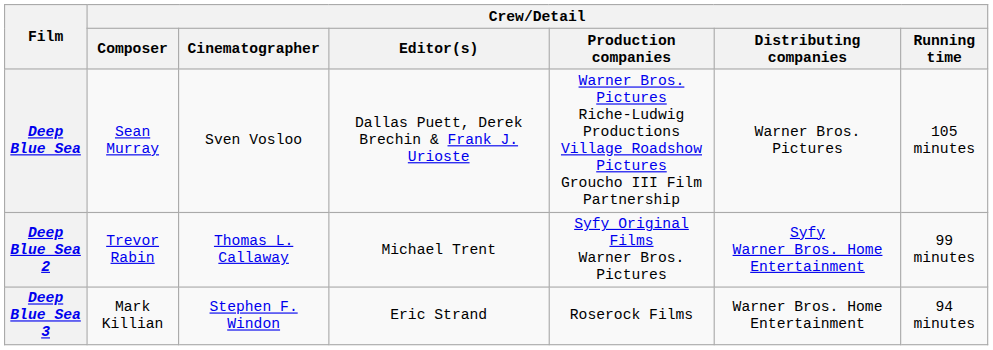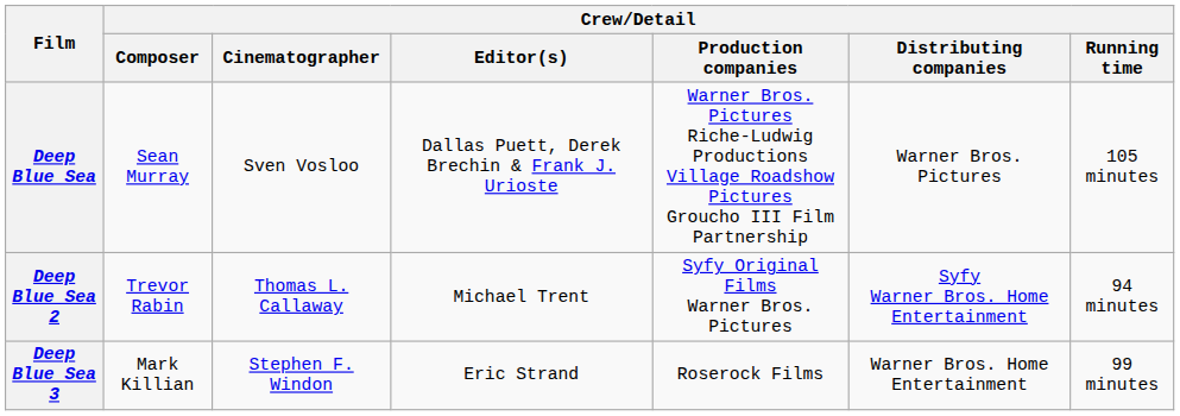Deep Blue Sea 2 | Crew/Detail / Running time: 99 minutes -> 94 minutes
Deep Blue Sea 3 | Crew/Detail / Running time: 94 minutes -> 99 minutes
